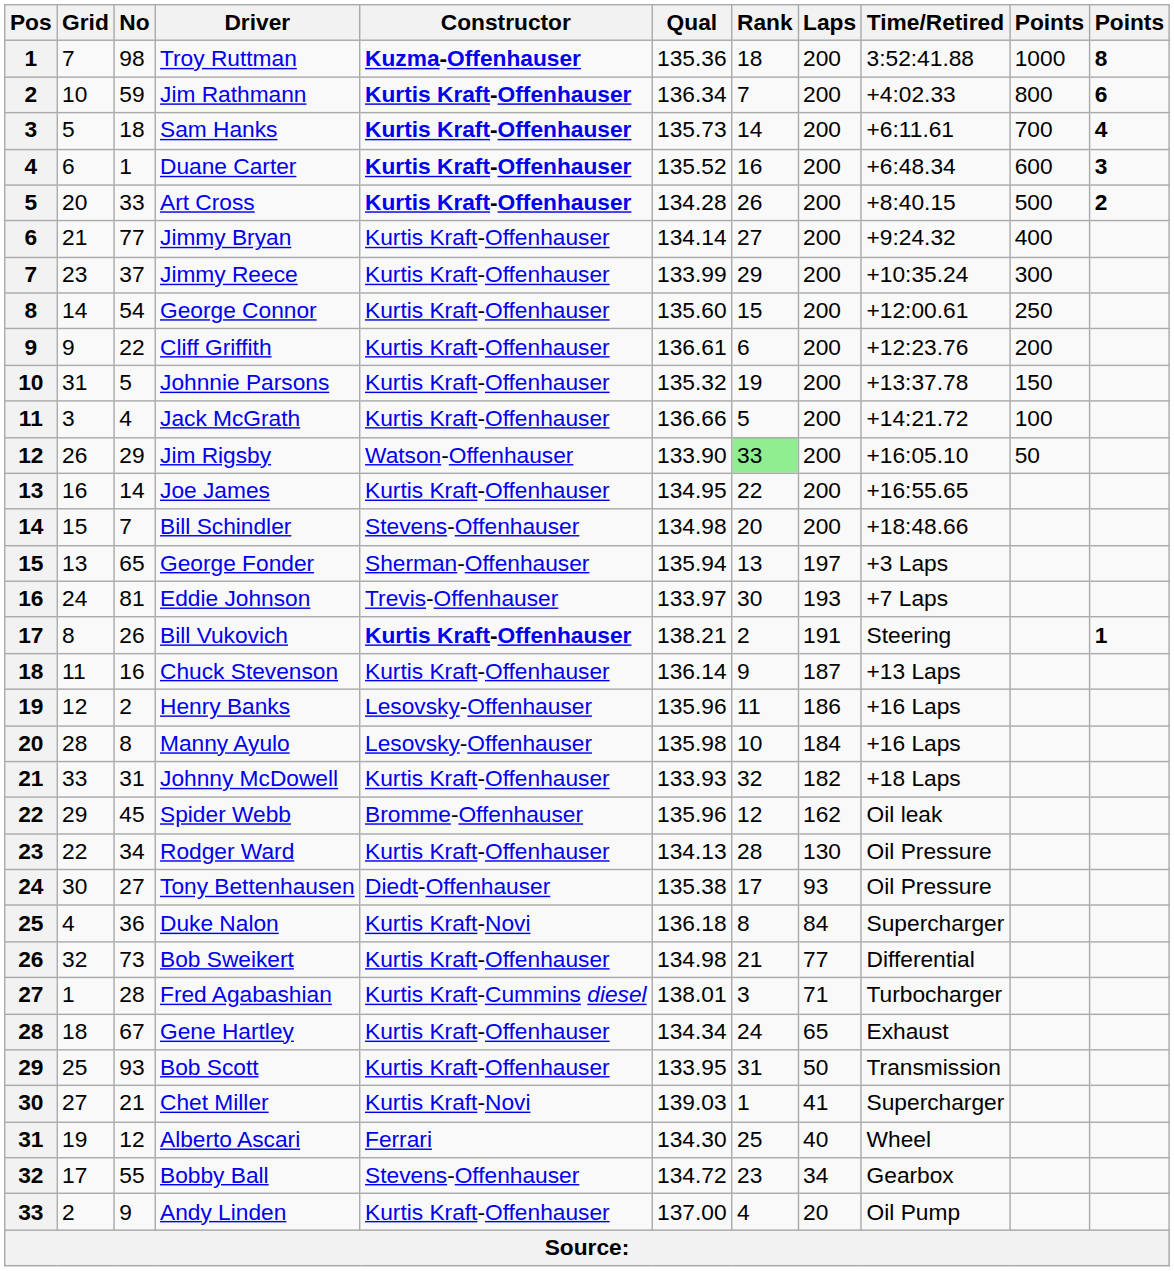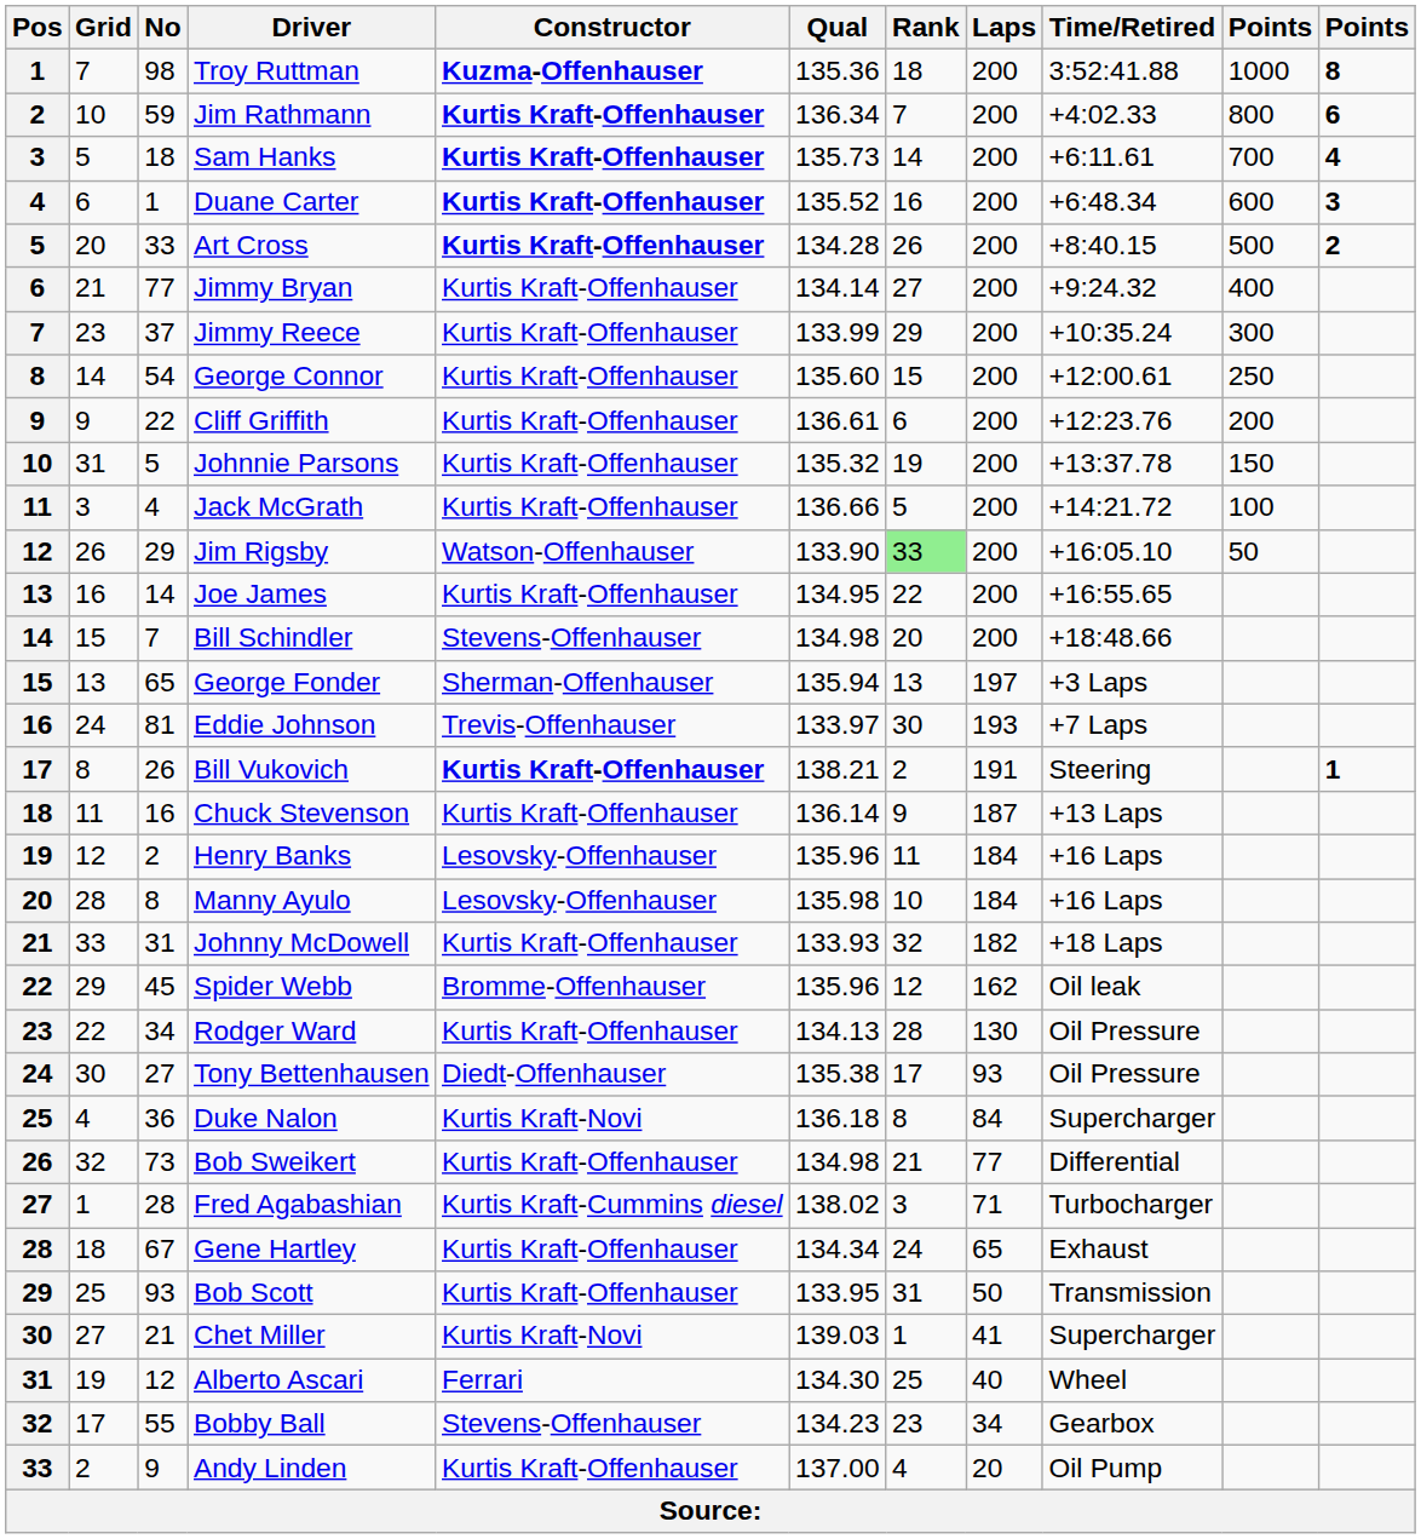Henry Banks | Laps: 186 -> 184
Fred Agabashian | Qual: 138.01 -> 138.02
Bobby Ball | Qual: 134.72 -> 134.23
